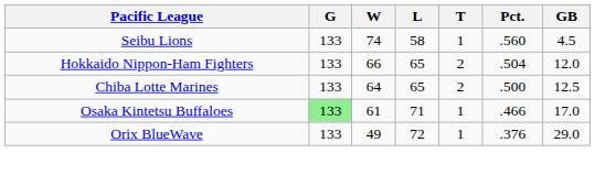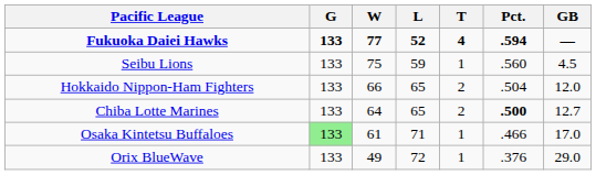+ row: Fukuoka Daiei Hawks | 133 | 77 | 52 | 4 | .594 | —
Seibu Lions | W: 74 -> 75
Seibu Lions | L: 58 -> 59
Chiba Lotte Marines | Pct.: normal -> bold
Chiba Lotte Marines | GB: 12.5 -> 12.7
